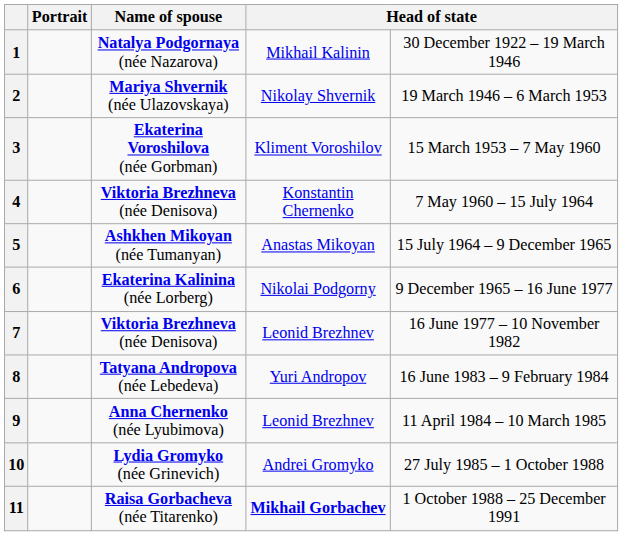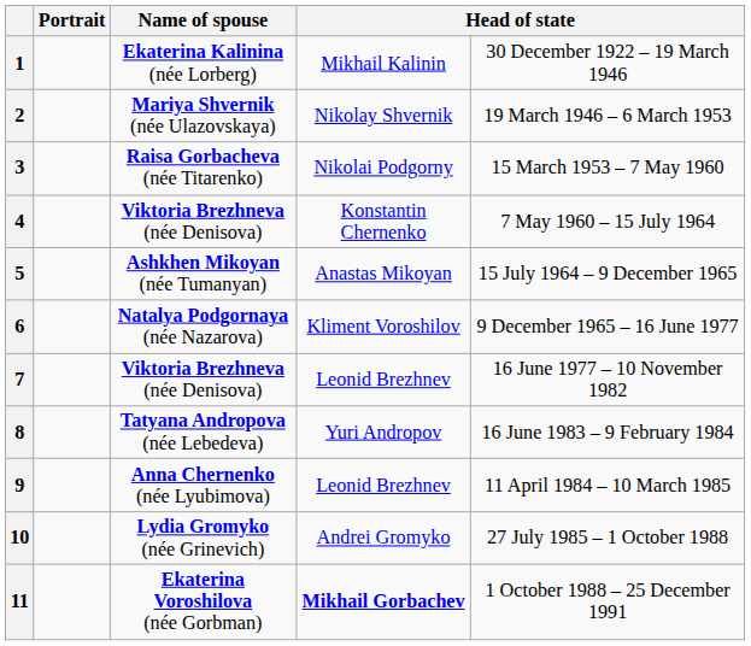1 | Name of spouse: Natalya Podgornaya (née Nazarova) -> Ekaterina Kalinina (née Lorberg)
3 | Name of spouse: Ekaterina Voroshilova (née Gorbman) -> Raisa Gorbacheva (née Titarenko)
3 | column 4: Kliment Voroshilov -> Nikolai Podgorny
6 | Name of spouse: Ekaterina Kalinina (née Lorberg) -> Natalya Podgornaya (née Nazarova)
6 | column 4: Nikolai Podgorny -> Kliment Voroshilov
11 | Name of spouse: Raisa Gorbacheva (née Titarenko) -> Ekaterina Voroshilova (née Gorbman)
